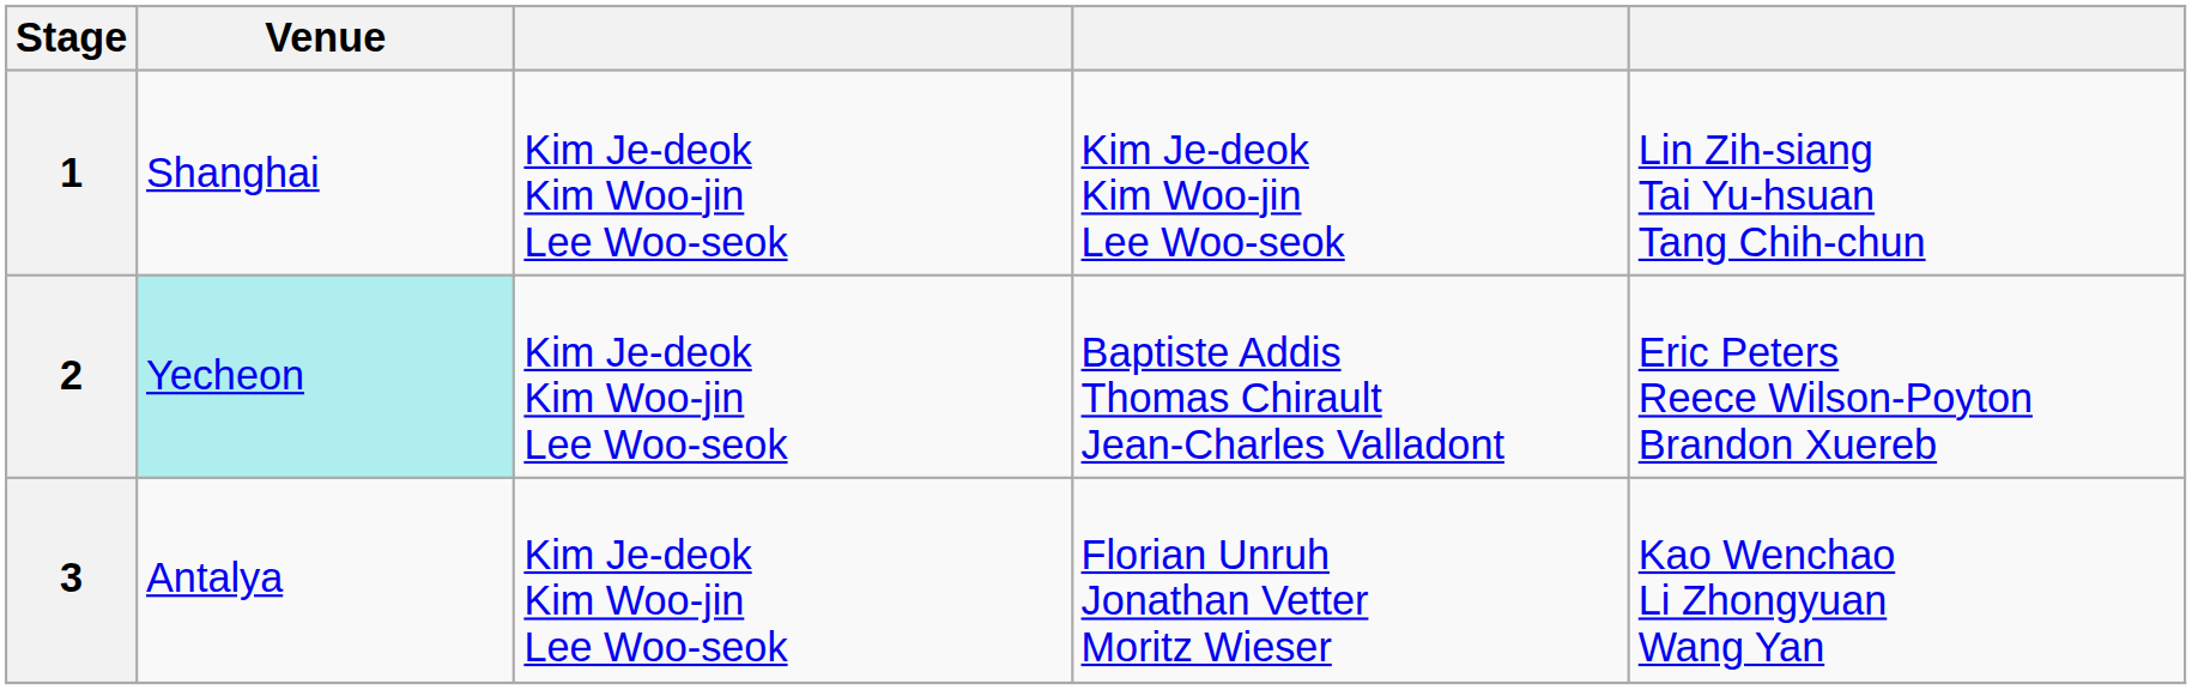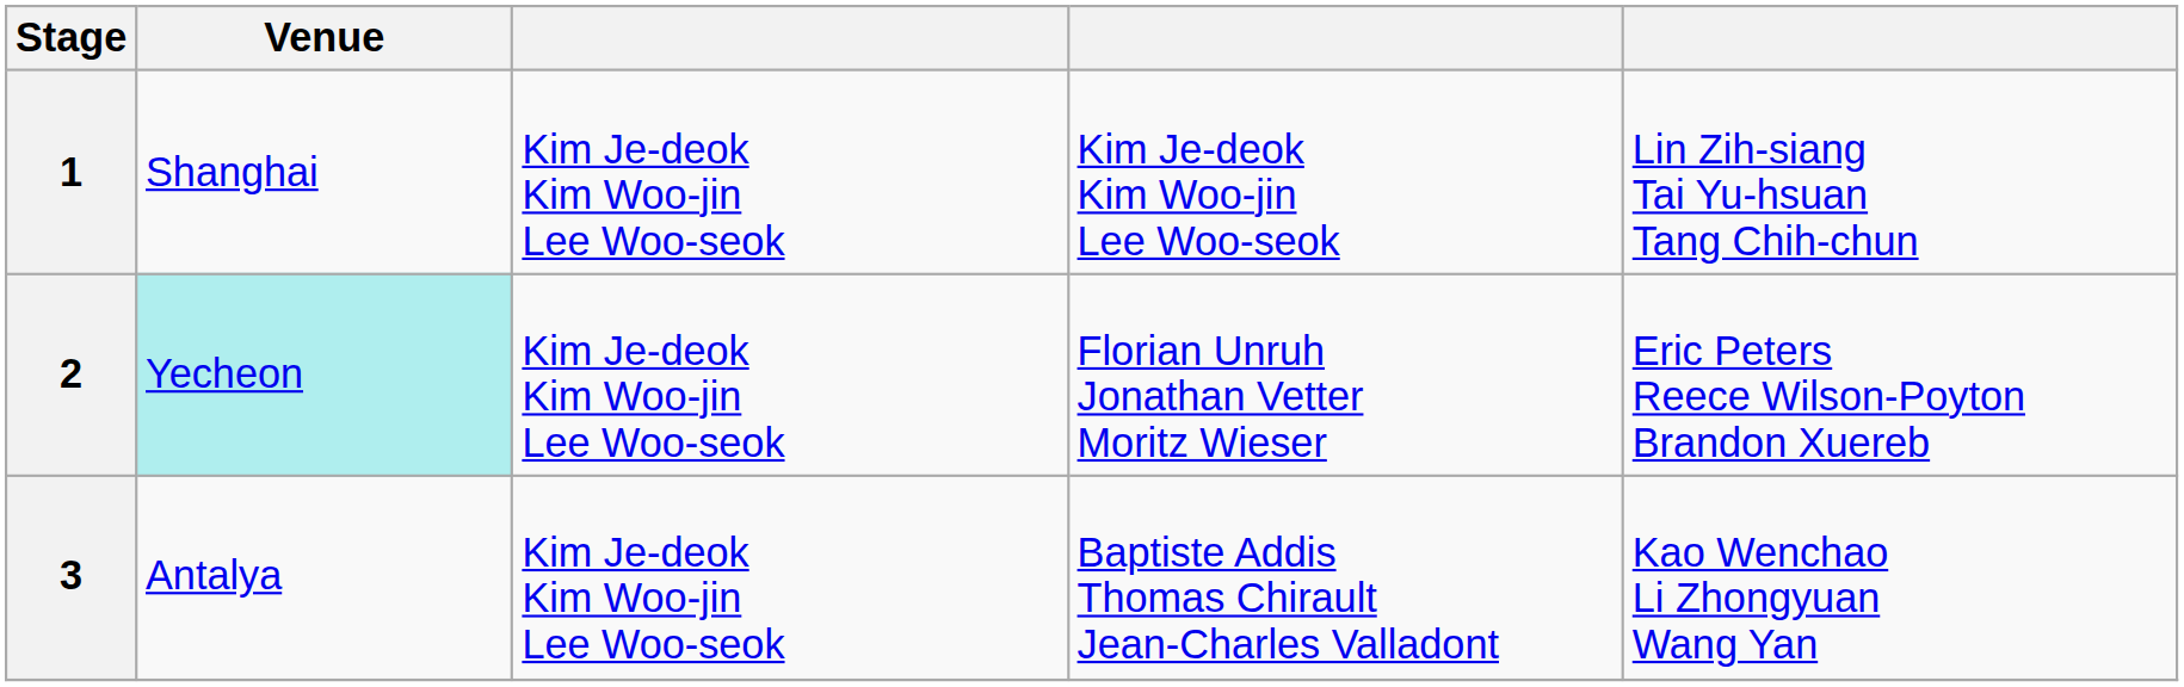2 | column 4: Baptiste Addis Thomas Chirault Jean-Charles Valladont -> Florian Unruh Jonathan Vetter Moritz Wieser
3 | column 4: Florian Unruh Jonathan Vetter Moritz Wieser -> Baptiste Addis Thomas Chirault Jean-Charles Valladont
